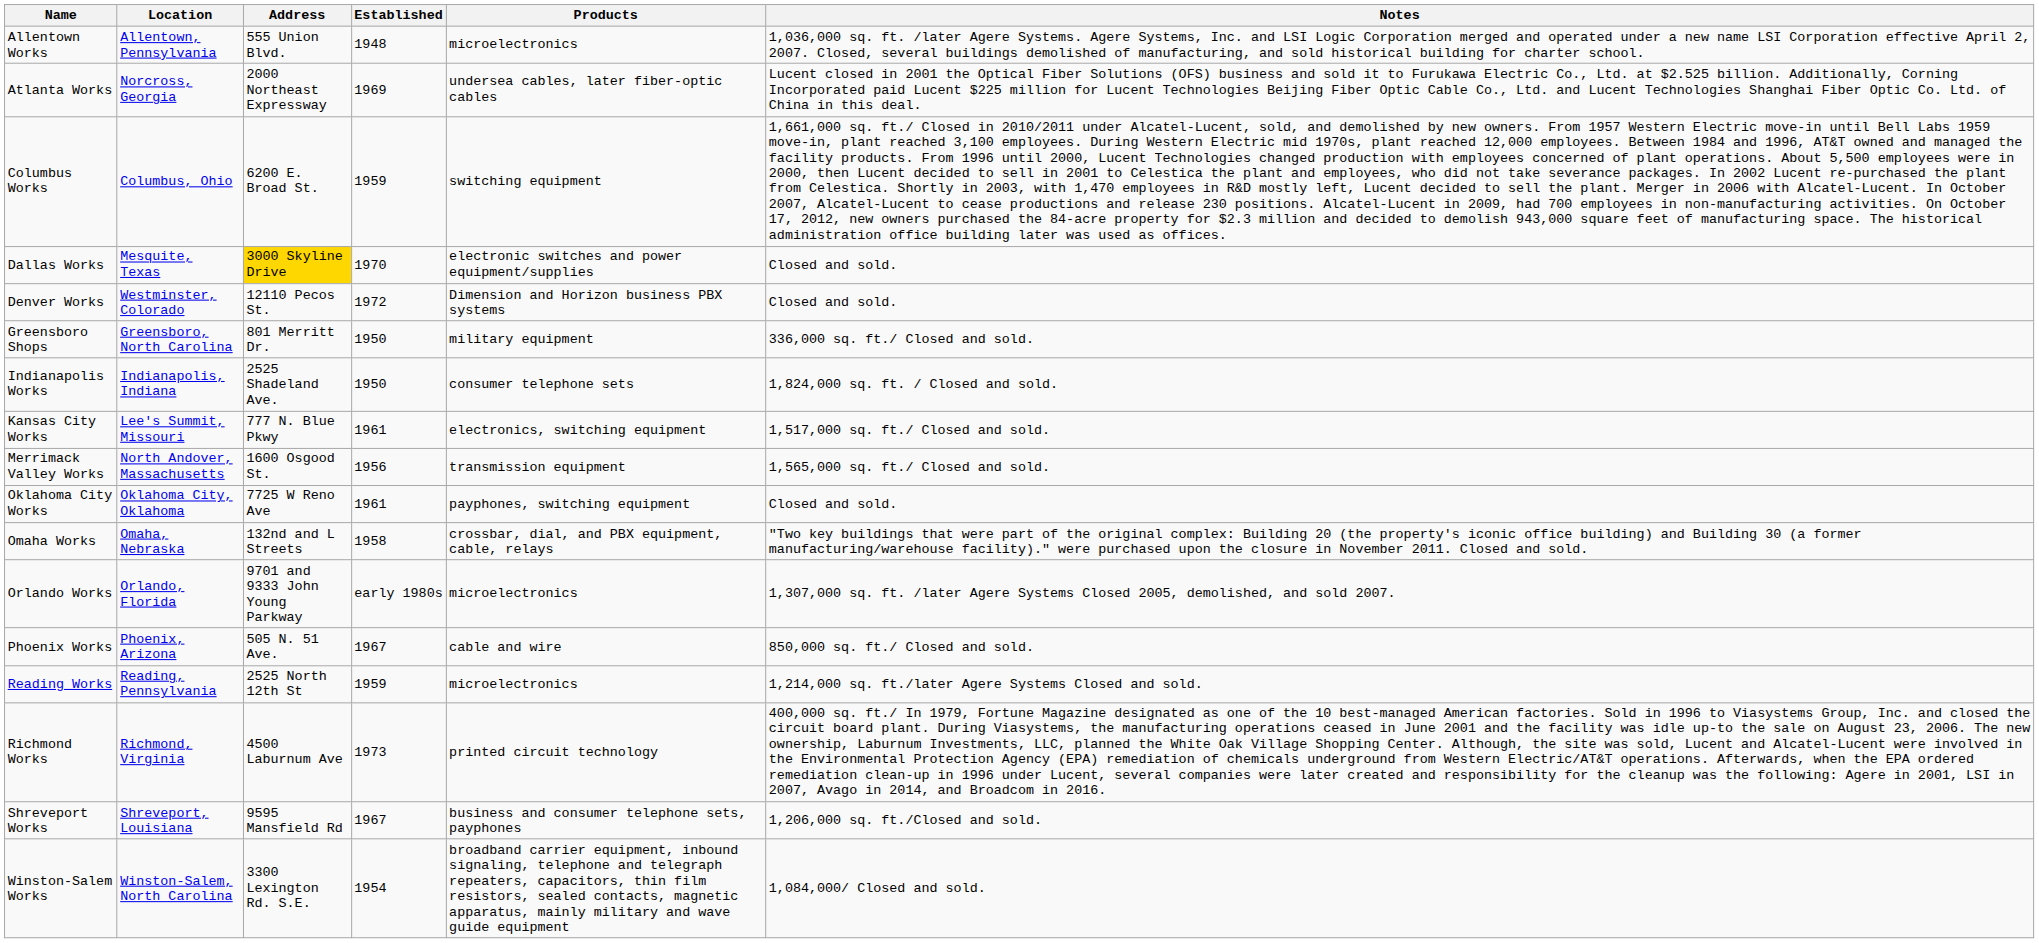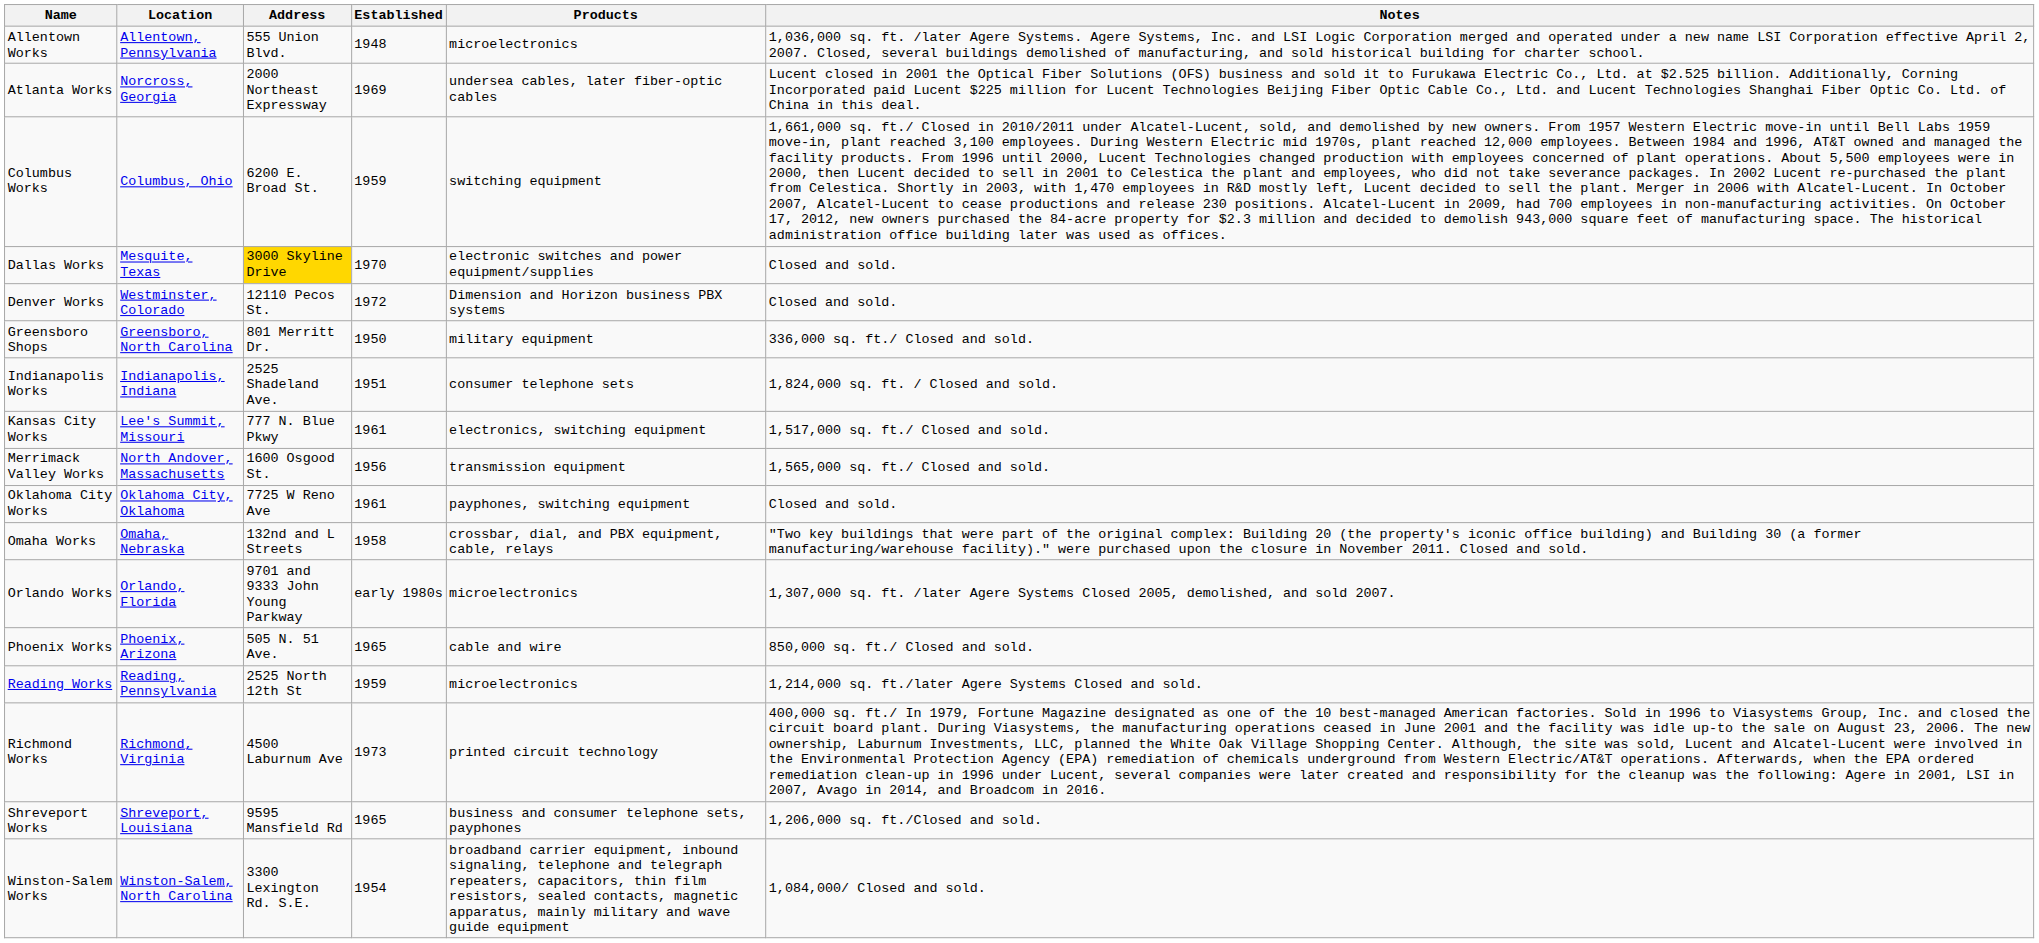Indianapolis Works | Established: 1950 -> 1951
Phoenix Works | Established: 1967 -> 1965
Shreveport Works | Established: 1967 -> 1965
